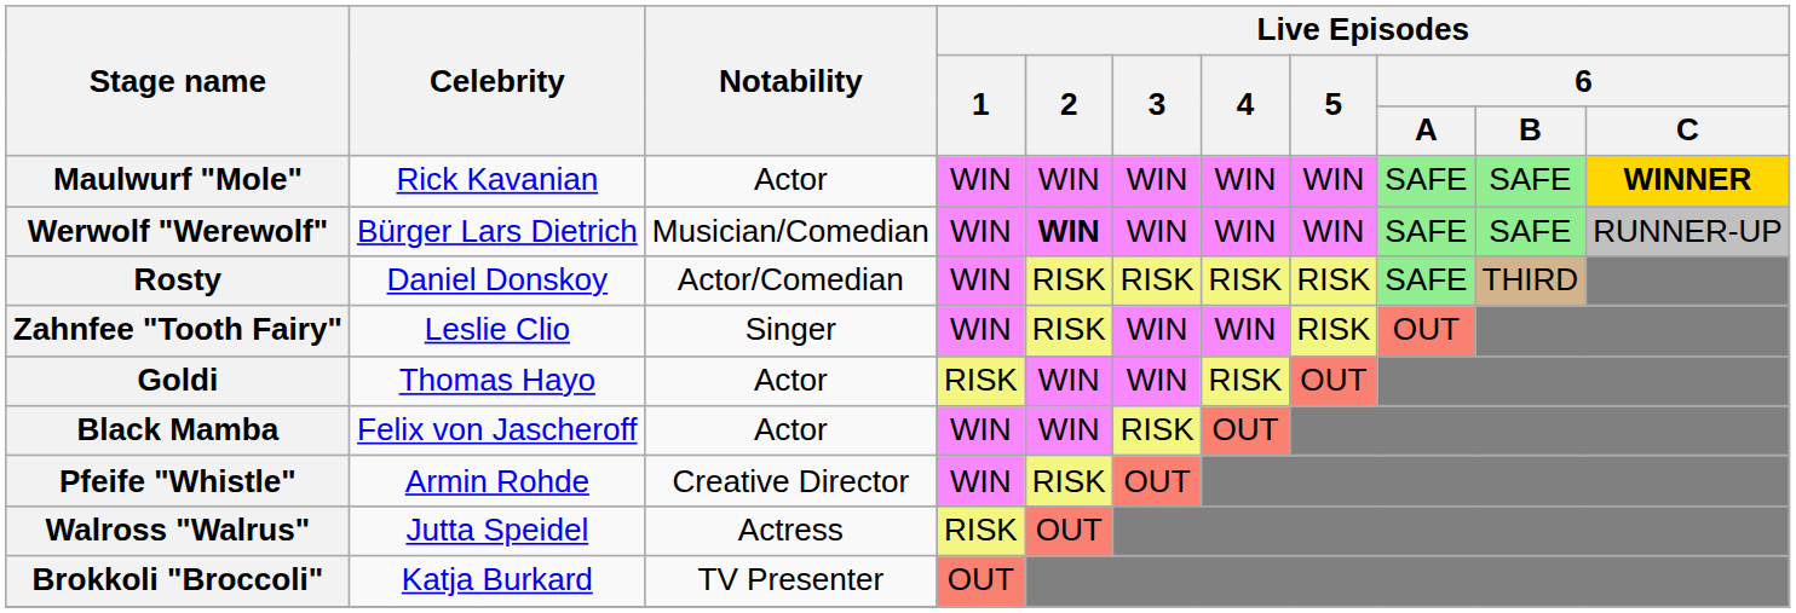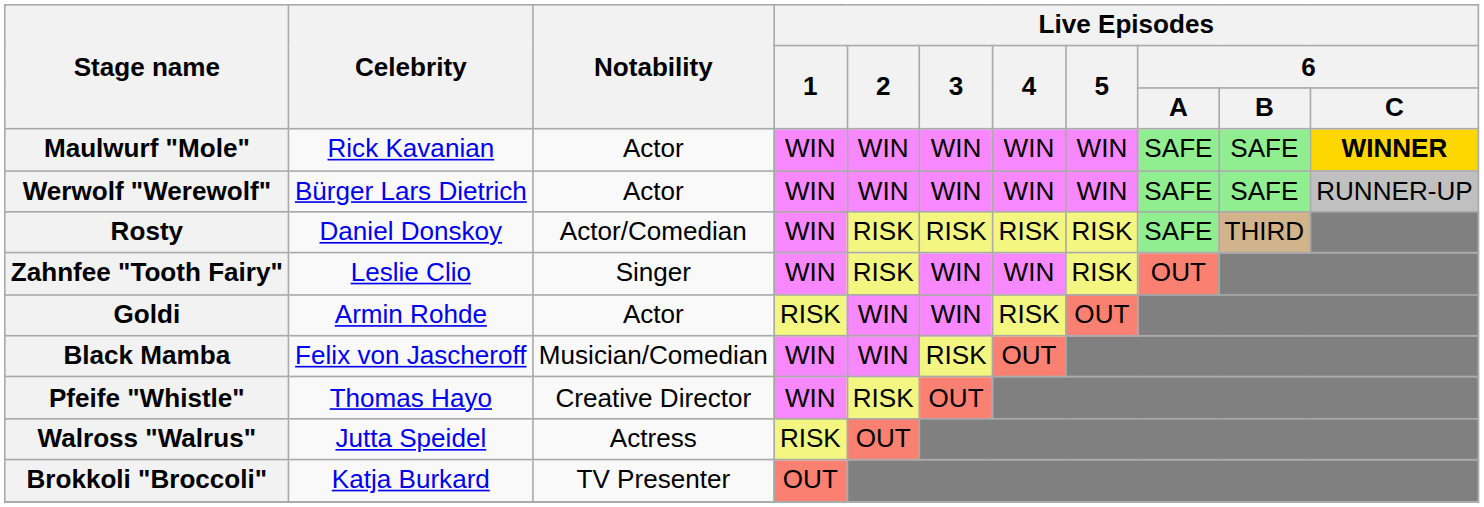Werwolf "Werewolf" | Notability: Musician/Comedian -> Actor
Werwolf "Werewolf" | Live Episodes / 2: bold -> normal
Goldi | Celebrity: Thomas Hayo -> Armin Rohde
Black Mamba | Notability: Actor -> Musician/Comedian
Pfeife "Whistle" | Celebrity: Armin Rohde -> Thomas Hayo
